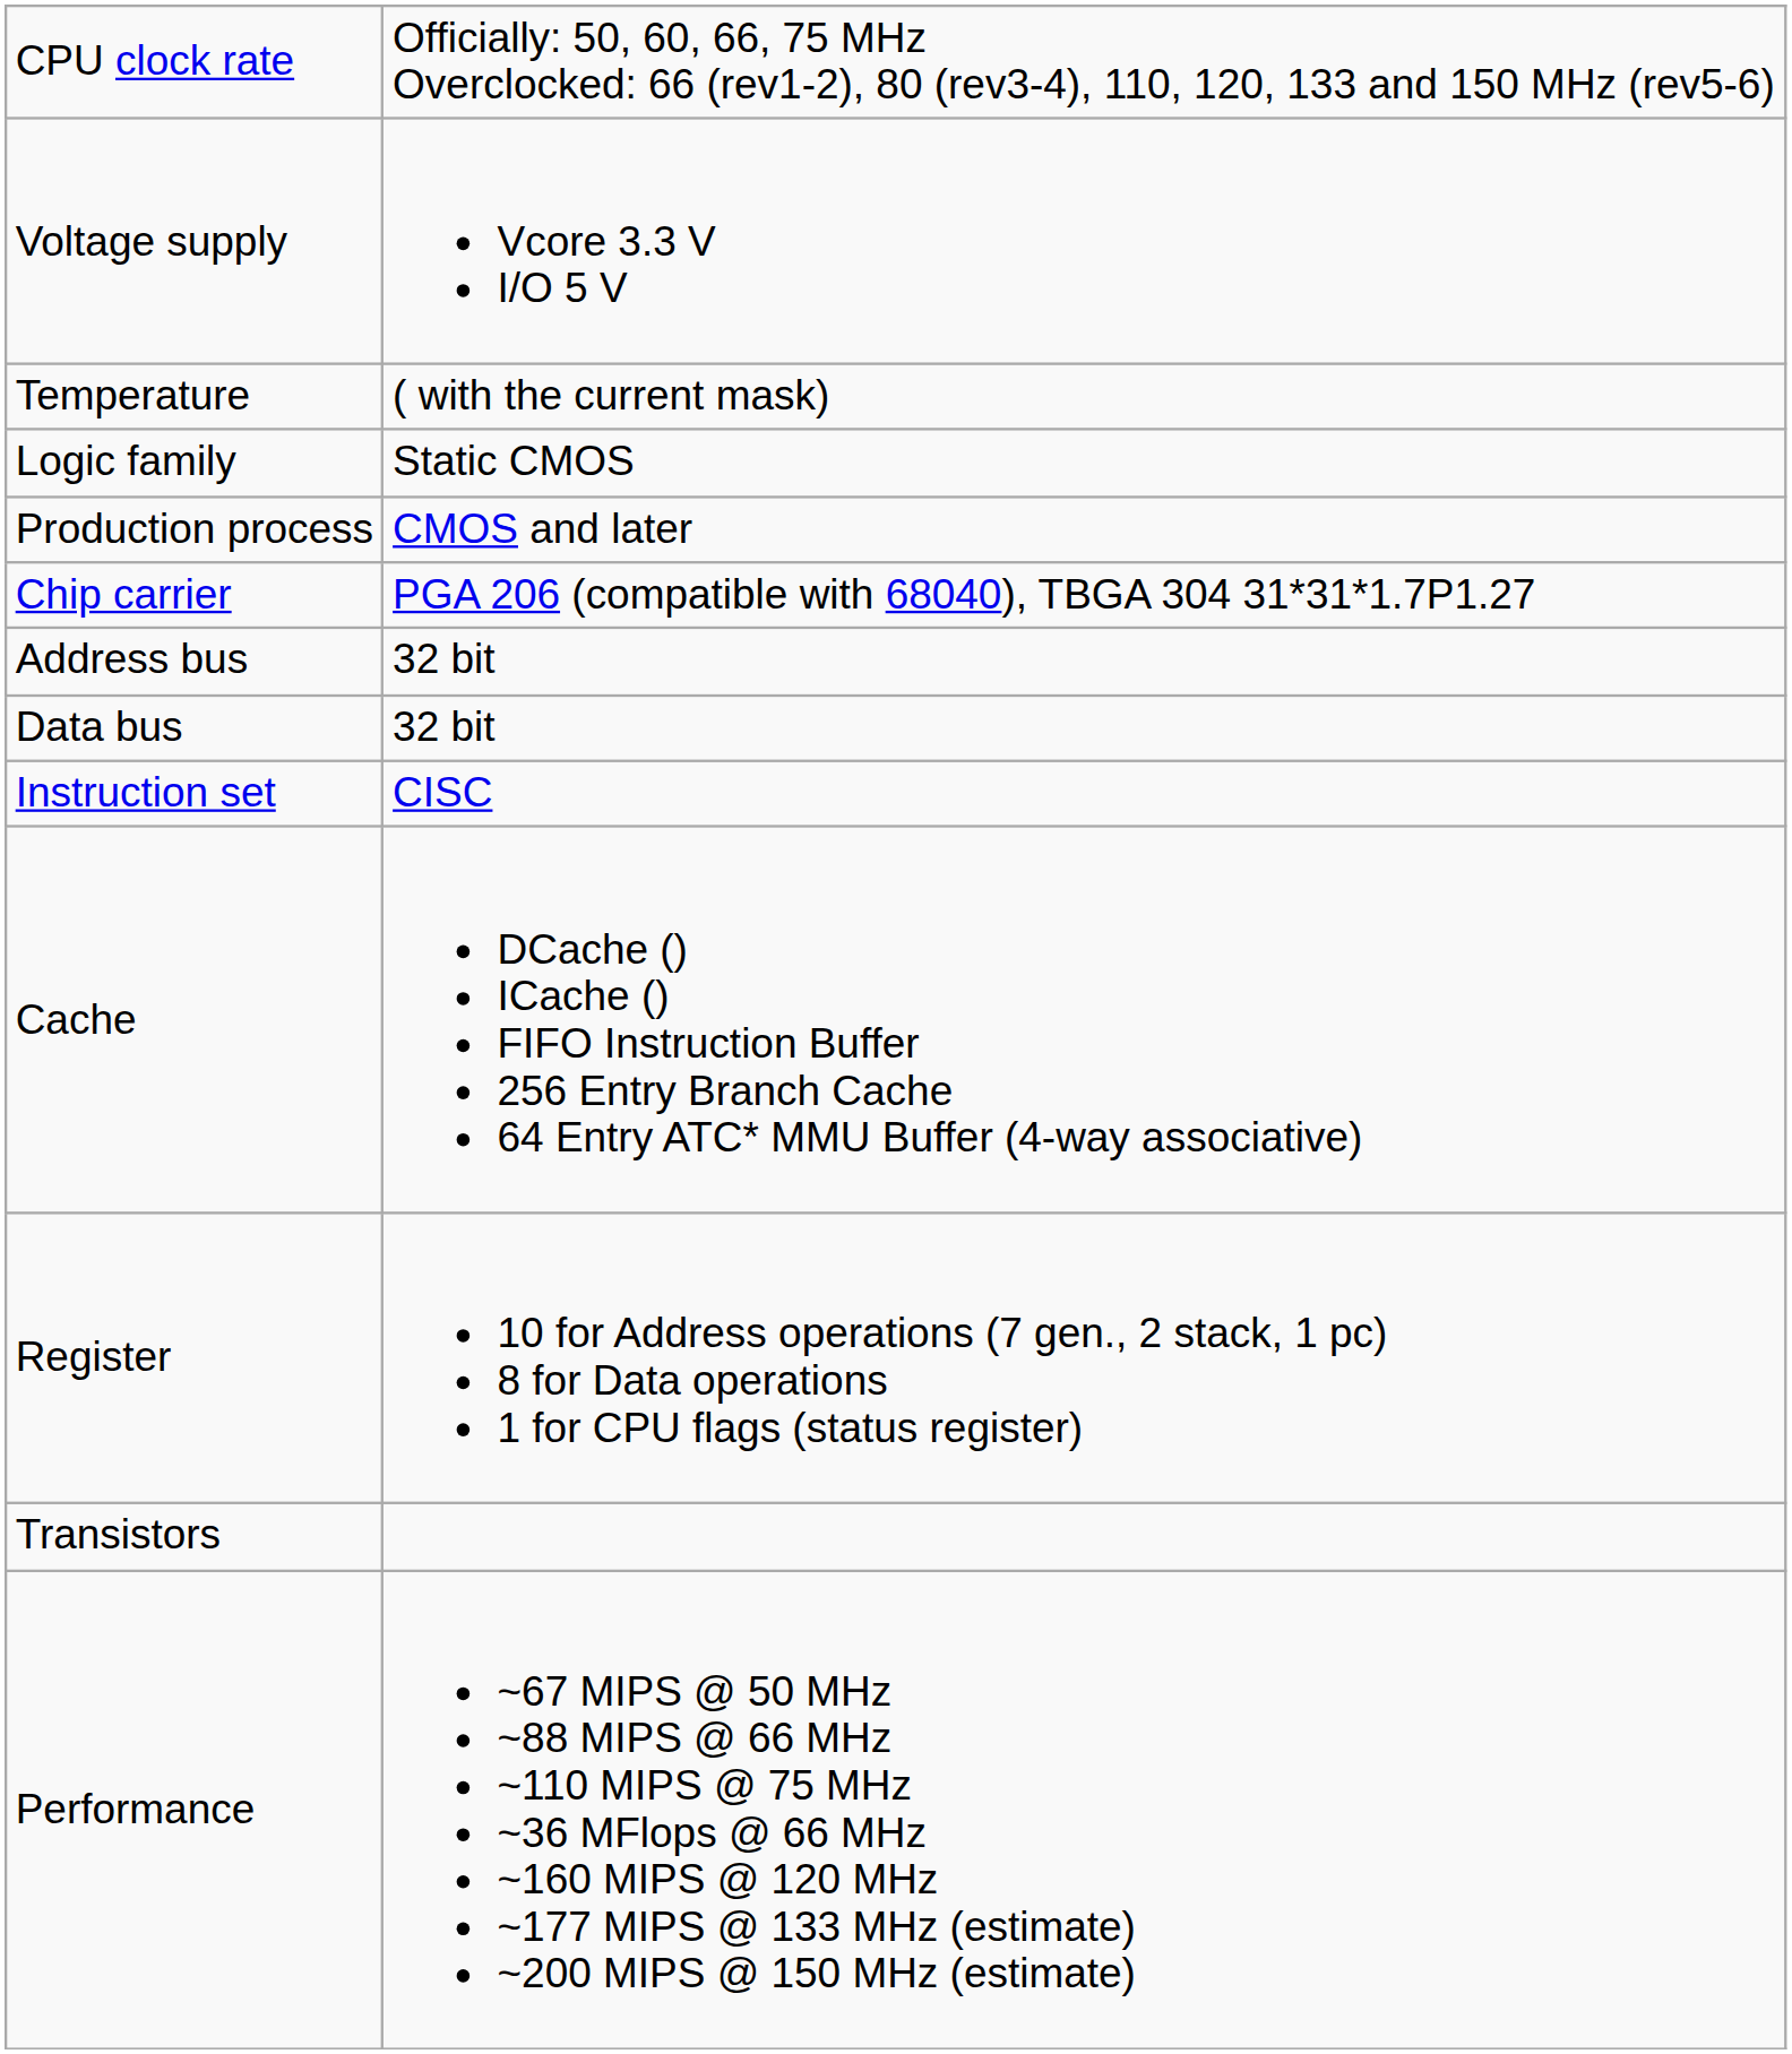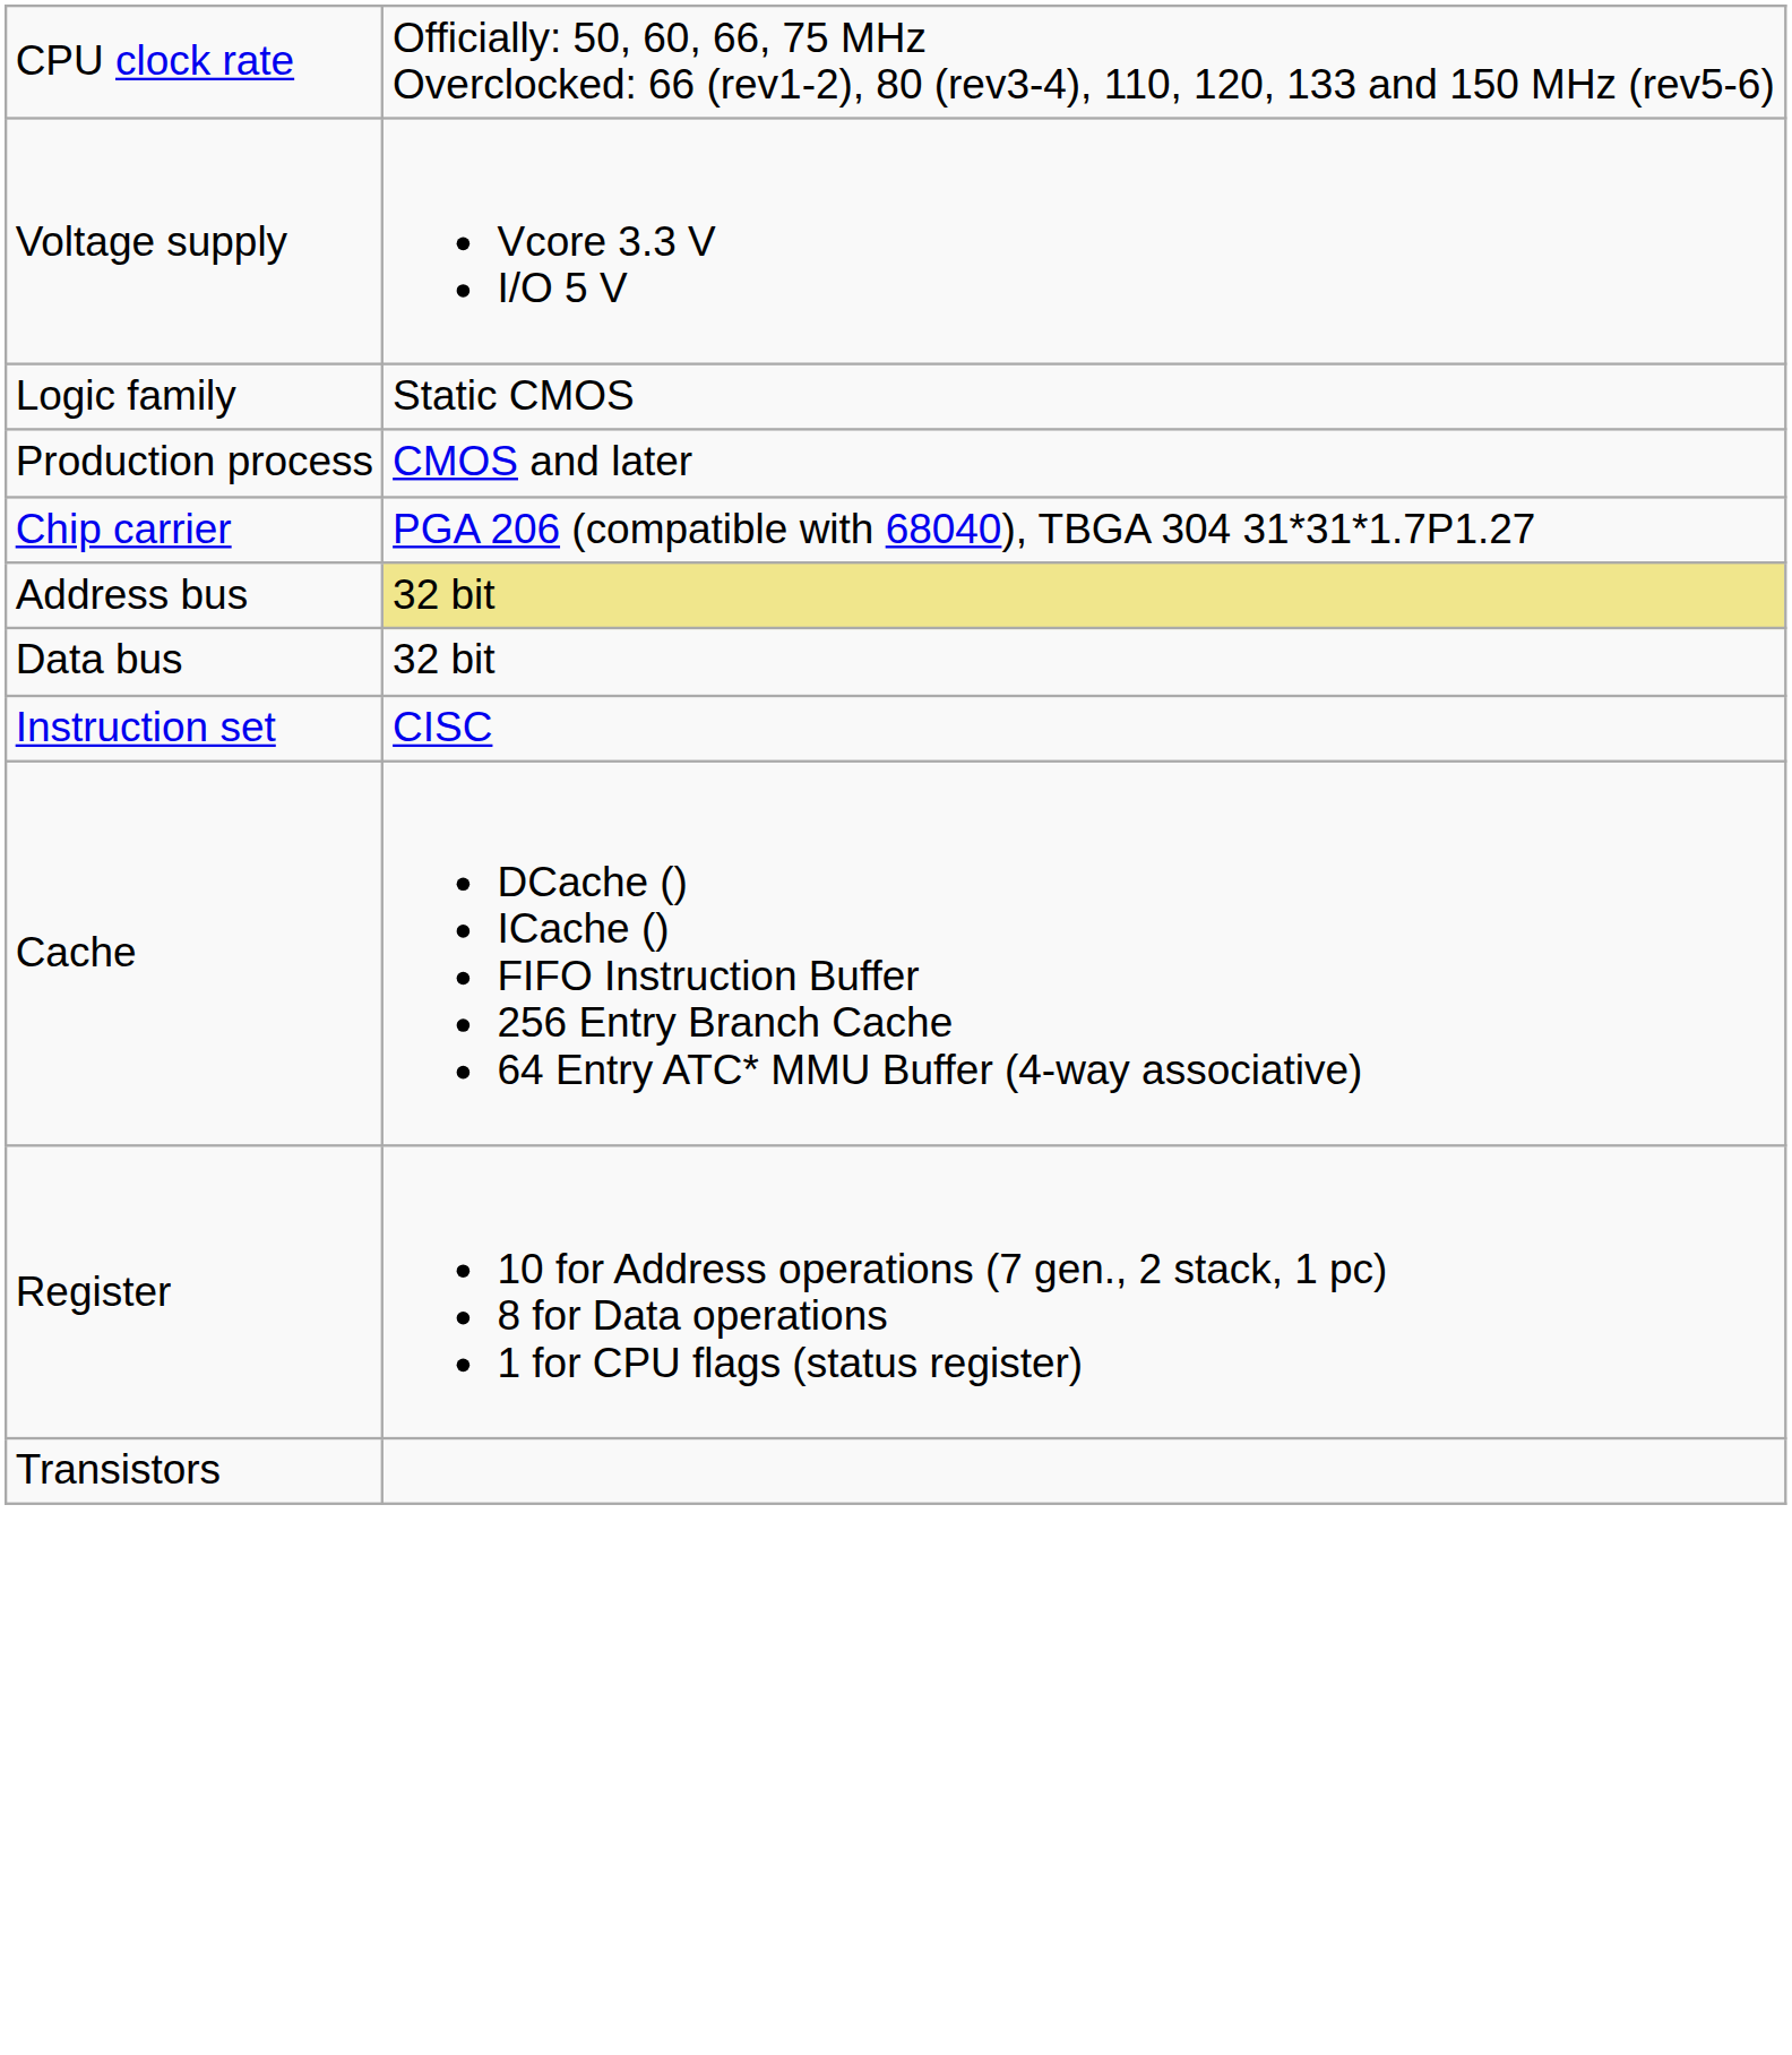- row: Temperature | ( with the current mask)
Address bus | column 2: no background -> khaki background
- row: Performance | ~67 MIPS @ 50 MHz ~88 MIPS @ 66 MHz ~110 MIPS @ 75 MHz ~36 MFlops @ 66 MHz ~160 MIPS @ 120 MHz ~177 MIPS @ 133 MHz (estimate) ~200 MIPS @ 150 MHz (estimate)
